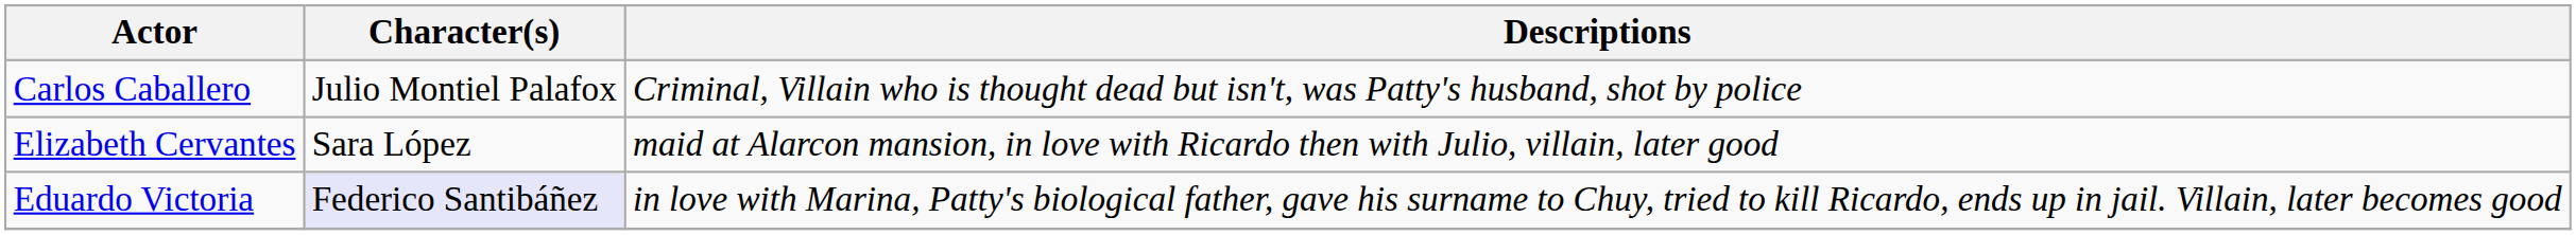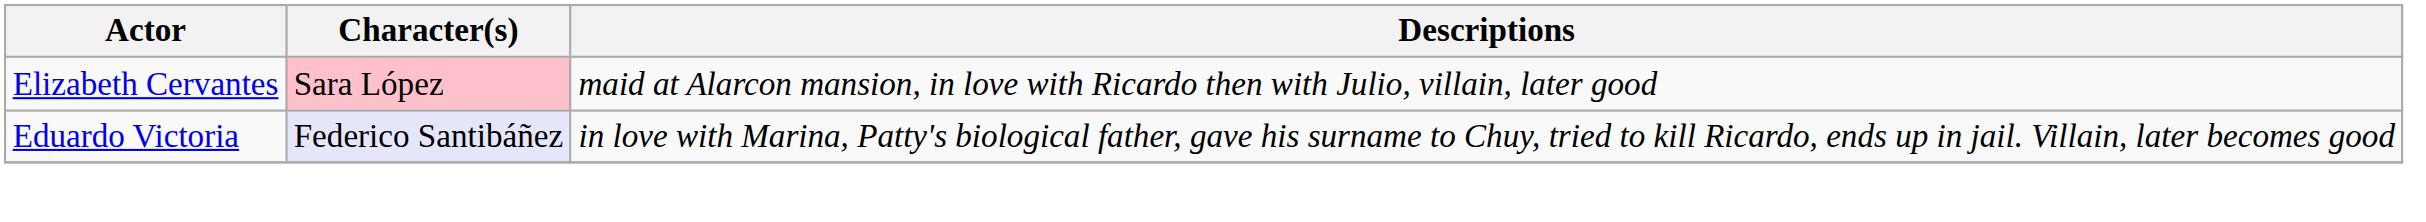- row: Carlos Caballero | Julio Montiel Palafox | Criminal, Villain who is thought dead but isn't, was Patty's husband, shot by police
Elizabeth Cervantes | Character(s): no background -> pink background
